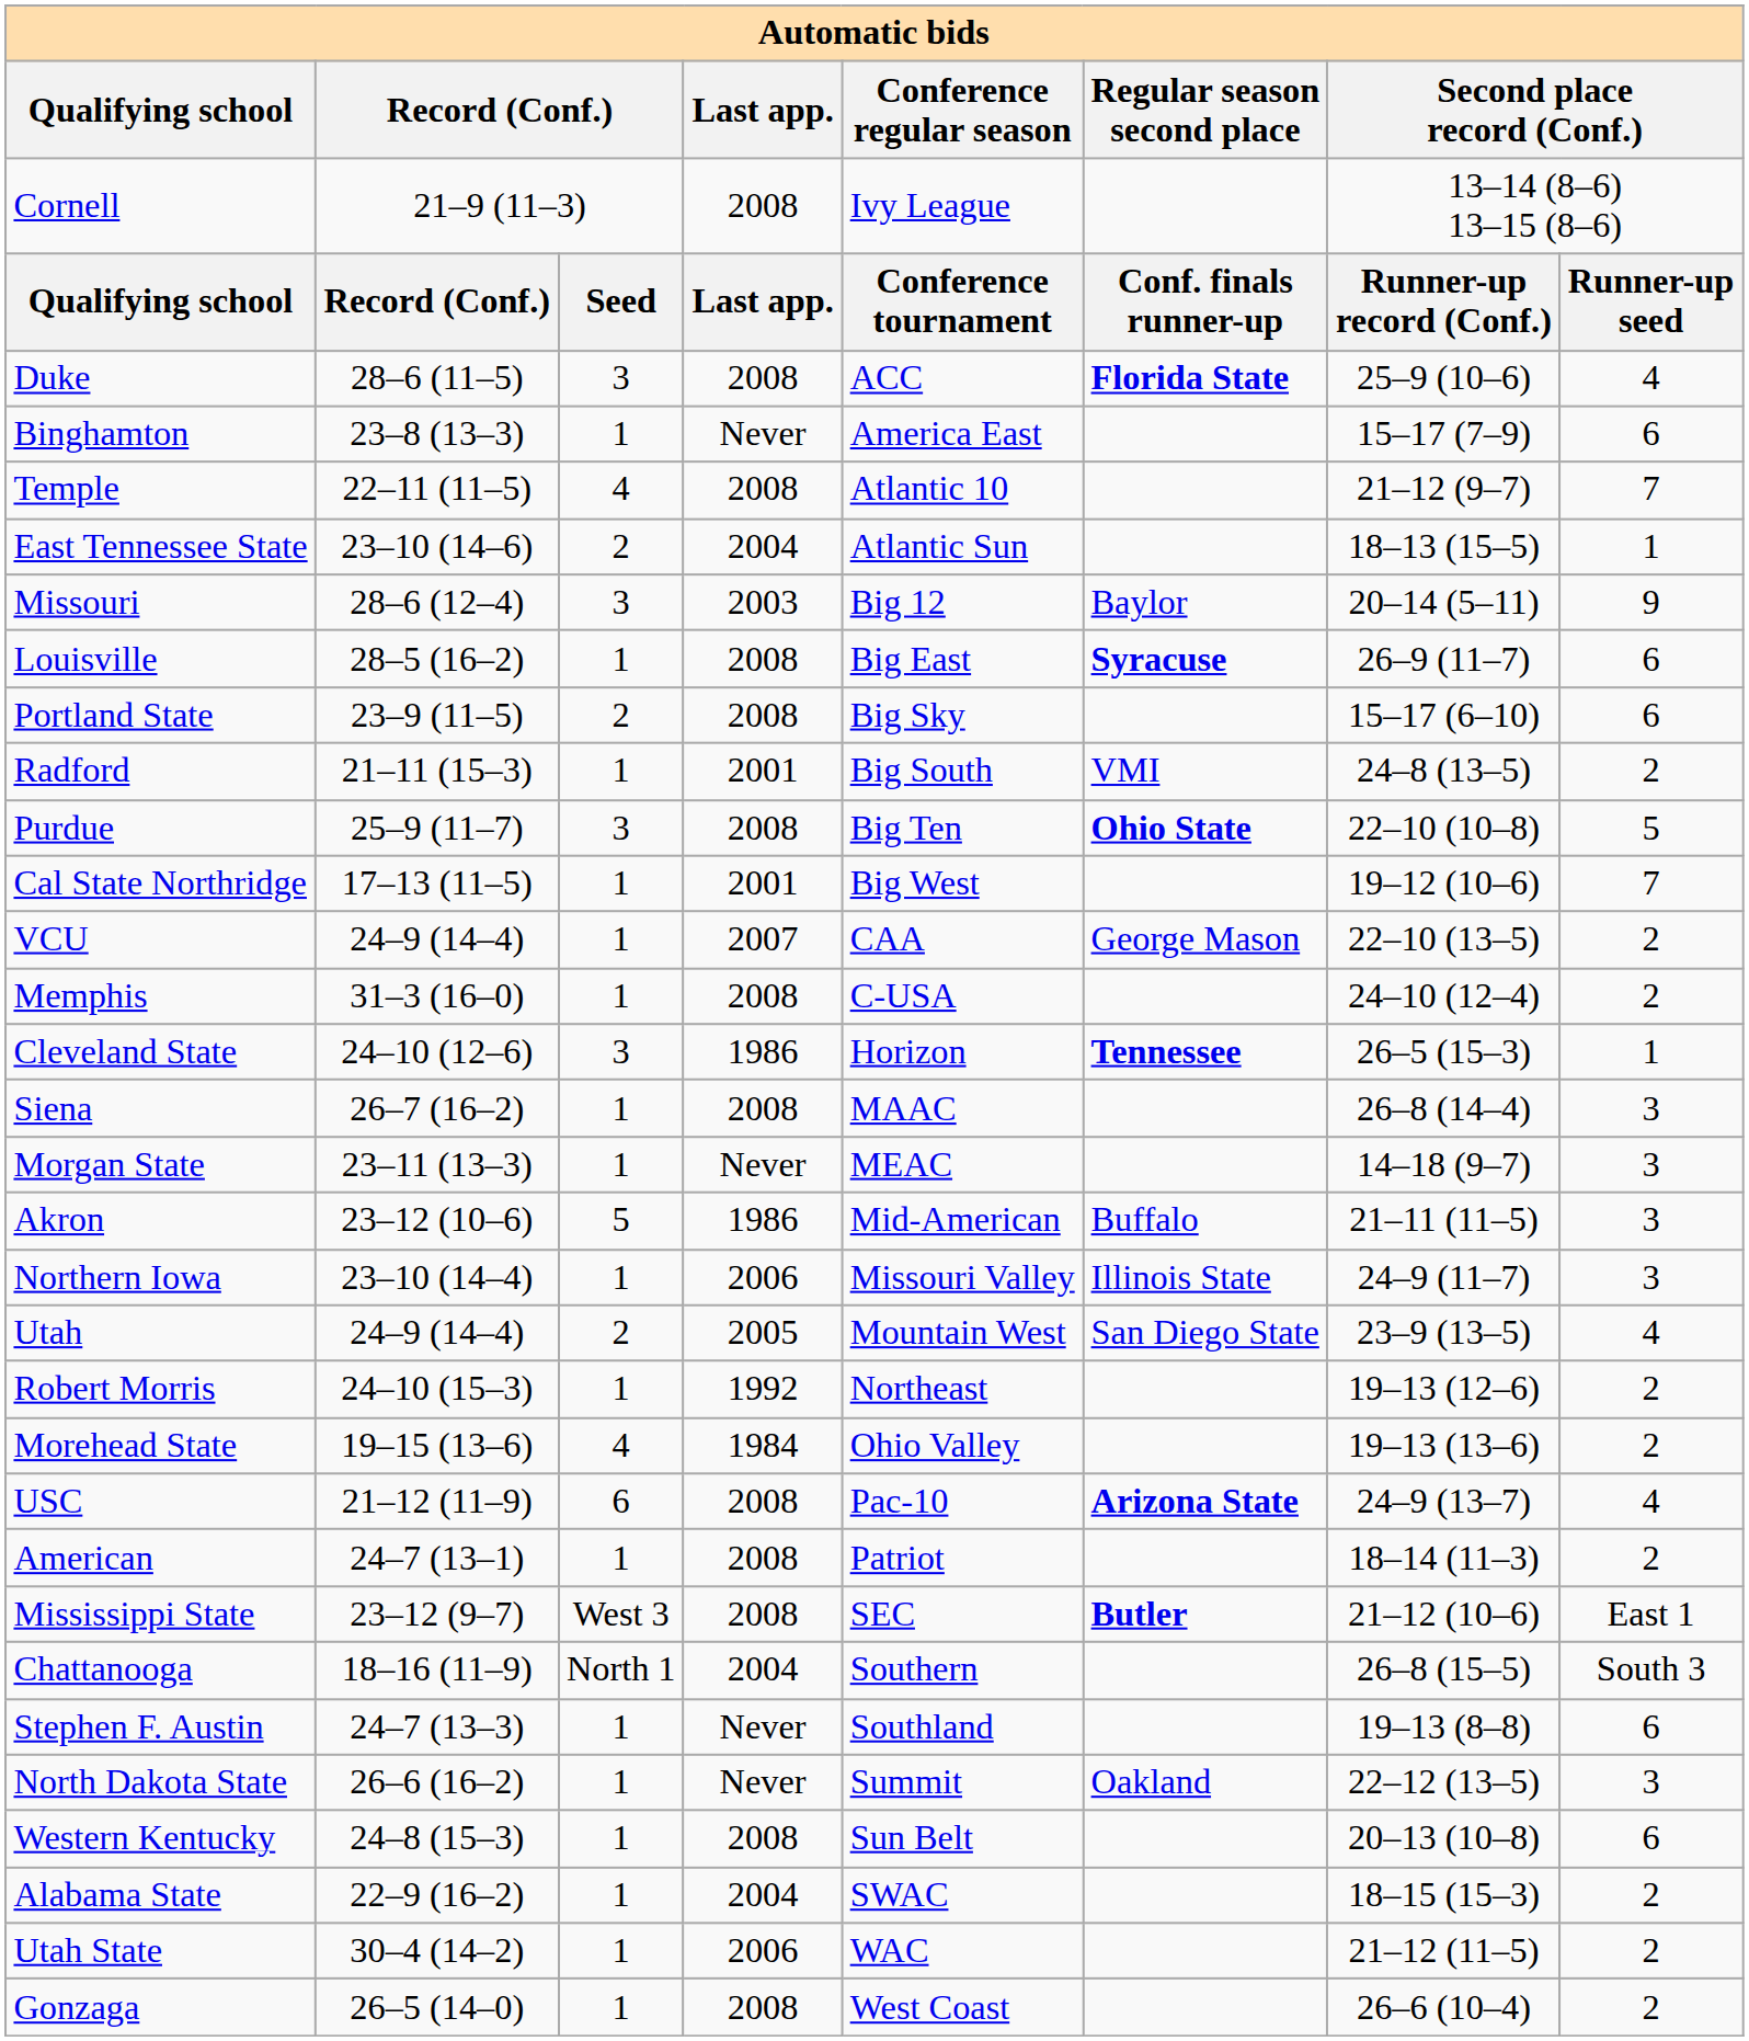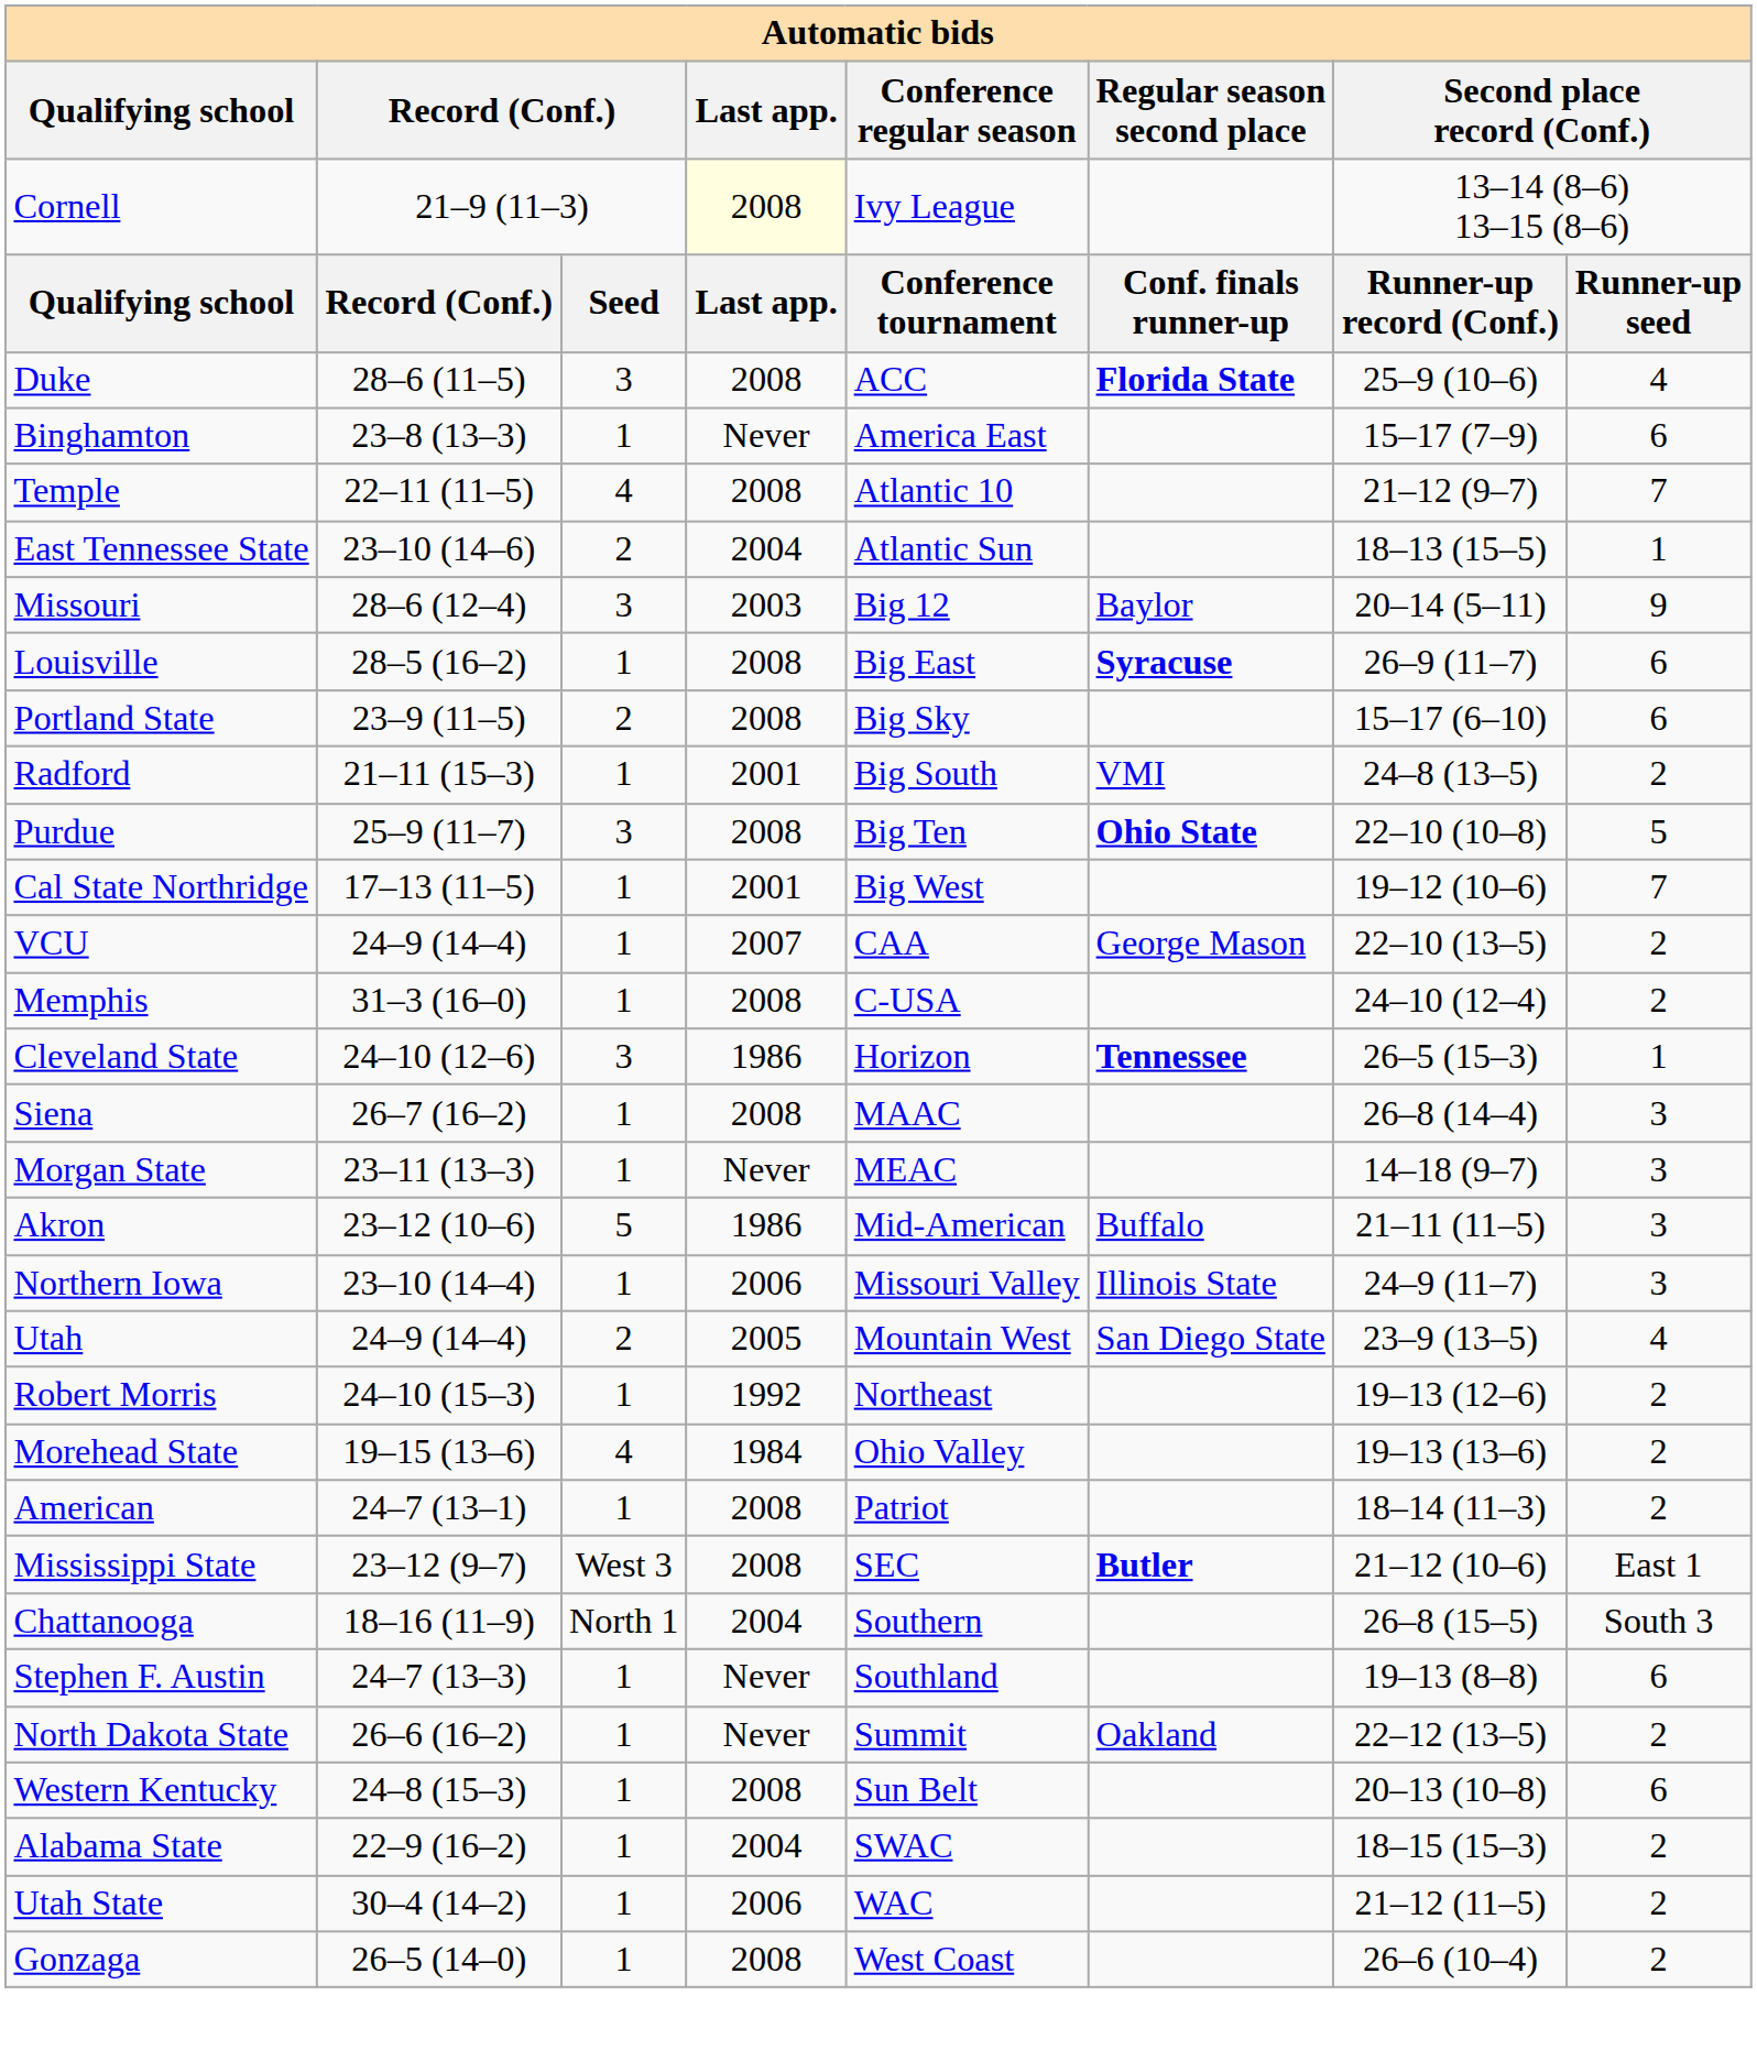Cornell | Last app.: no background -> lightyellow background
- row: USC | 21–12 (11–9) | 6 | 2008 | Pac-10 | Arizona State | 24–9 (13–7) | 4
North Dakota State | column 8: 3 -> 2
